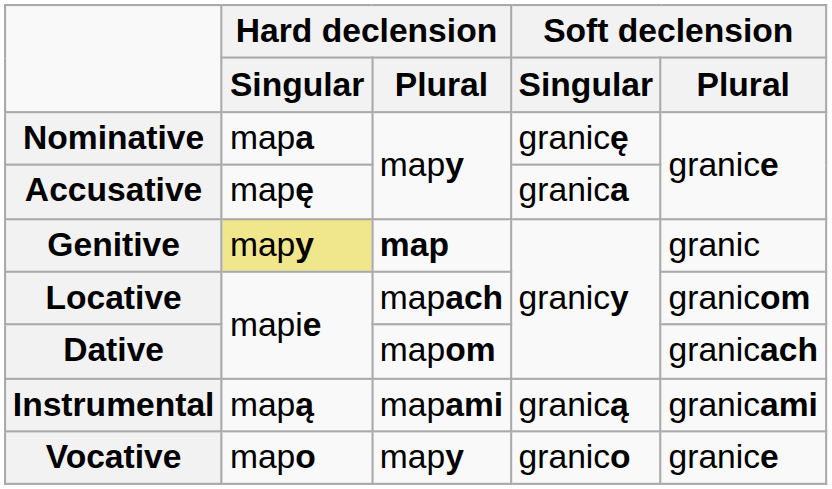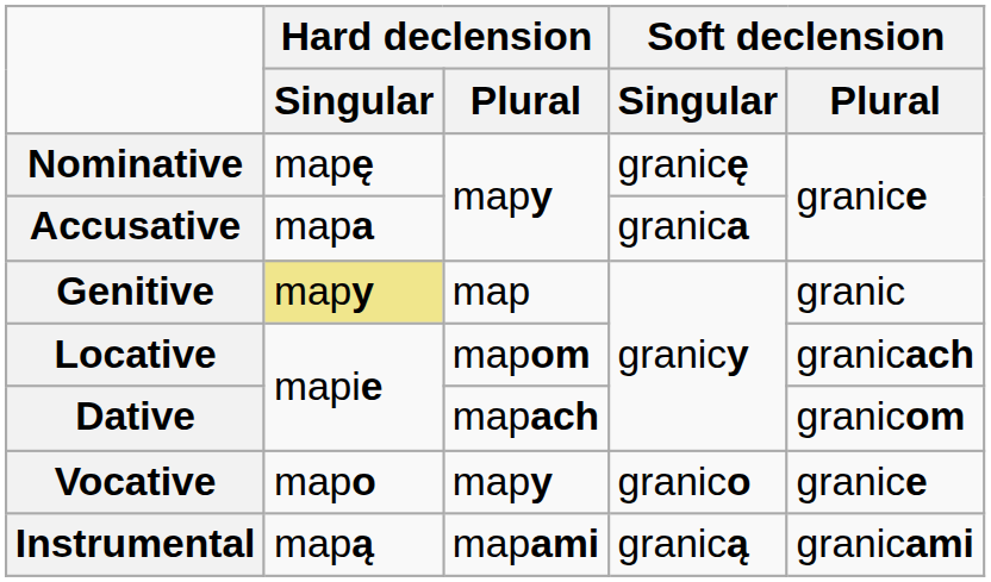Nominative | Hard declension / Singular: mapa -> mapę
Accusative | Hard declension / Singular: mapę -> mapa
Genitive | Hard declension / Plural: bold -> normal
Locative | Hard declension / Plural: mapach -> mapom
Locative | Soft declension / Plural: granicom -> granicach
Dative | Hard declension / Plural: mapom -> mapach
Dative | Soft declension / Plural: granicach -> granicom
rows swapped: Instrumental <-> Vocative
